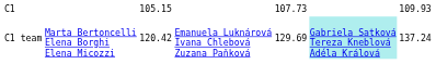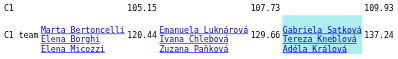C1 team | column 3: 120.42 -> 120.44
C1 team | column 5: 129.69 -> 129.66
